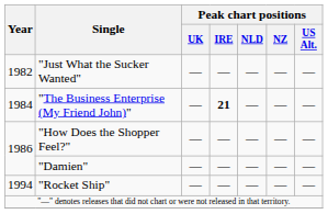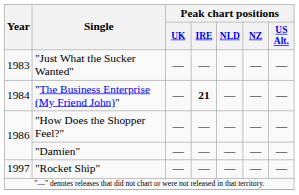"Just What the Sucker Wanted" | Year: 1982 -> 1983
"Rocket Ship" | Year: 1994 -> 1997
